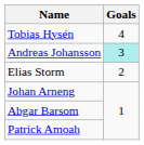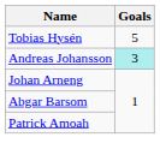Tobias Hysén | Goals: 4 -> 5
- row: Elias Storm | 2
